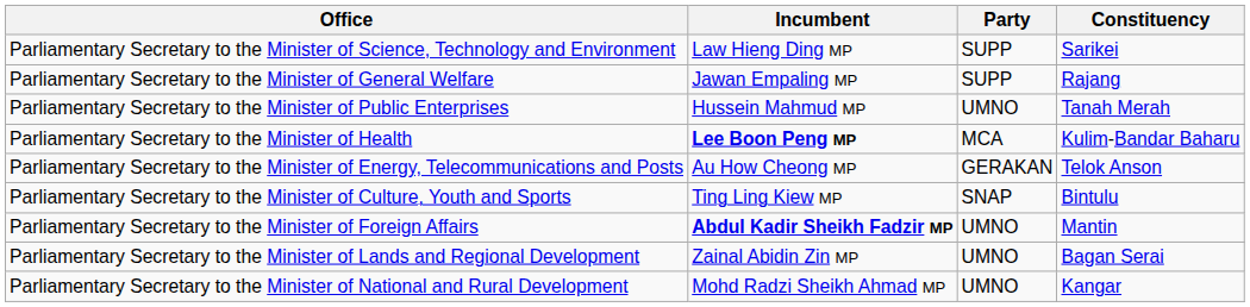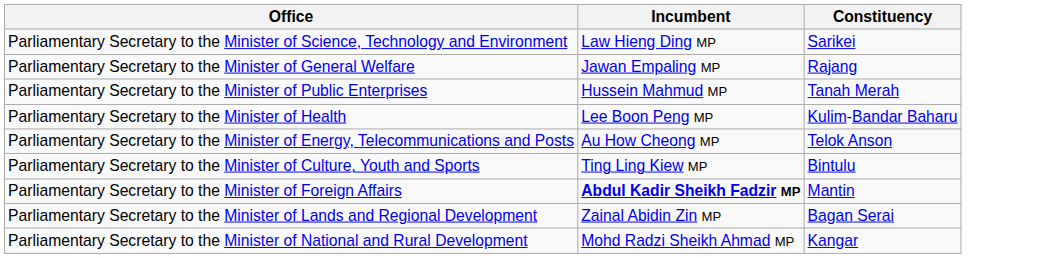- column: Party | SUPP | SUPP | UMNO | MCA | GERAKAN | SNAP | UMNO | UMNO | UMNO
Parliamentary Secretary to the Minister of Health | Incumbent: bold -> normal
